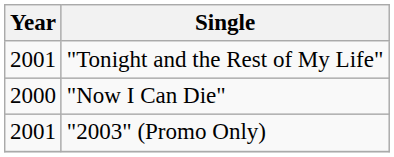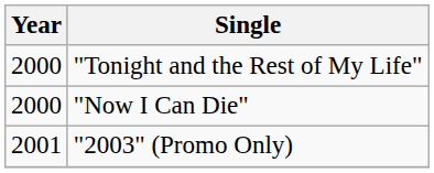"Tonight and the Rest of My Life" | Year: 2001 -> 2000
